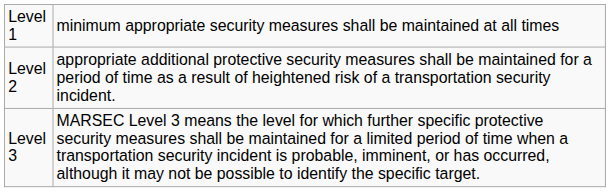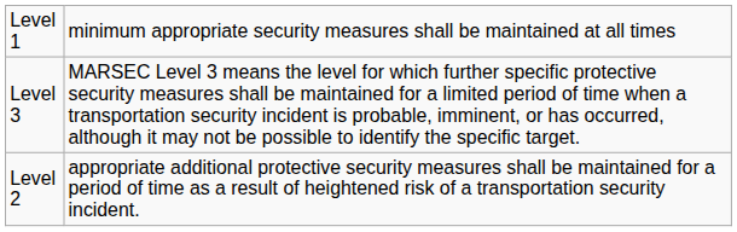rows swapped: Level 2 <-> Level 3
